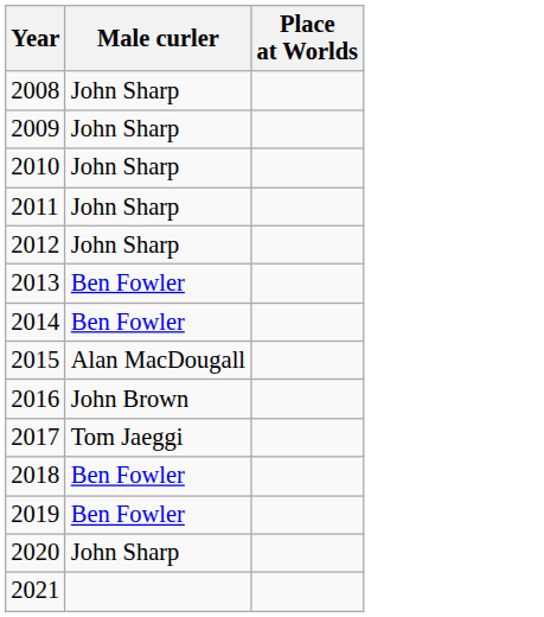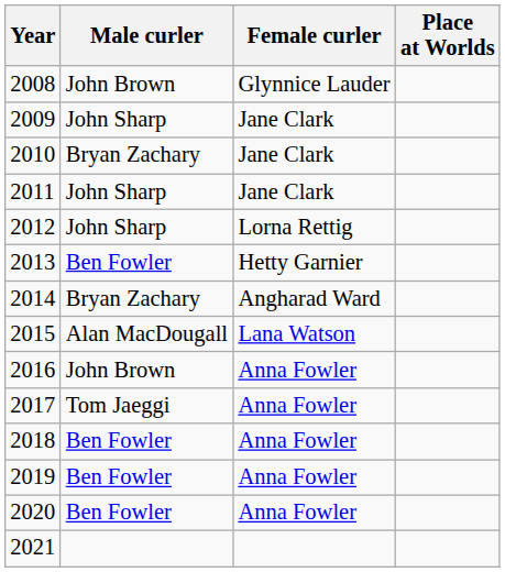+ column: Female curler | Glynnice Lauder | Jane Clark | Jane Clark | Jane Clark | Lorna Rettig | Hetty Garnier | Angharad Ward | Lana Watson | Anna Fowler | Anna Fowler | Anna Fowler | Anna Fowler | Anna Fowler
2008 | Male curler: John Sharp -> John Brown
2010 | Male curler: John Sharp -> Bryan Zachary
2014 | Male curler: Ben Fowler -> Bryan Zachary
2020 | Male curler: John Sharp -> Ben Fowler
